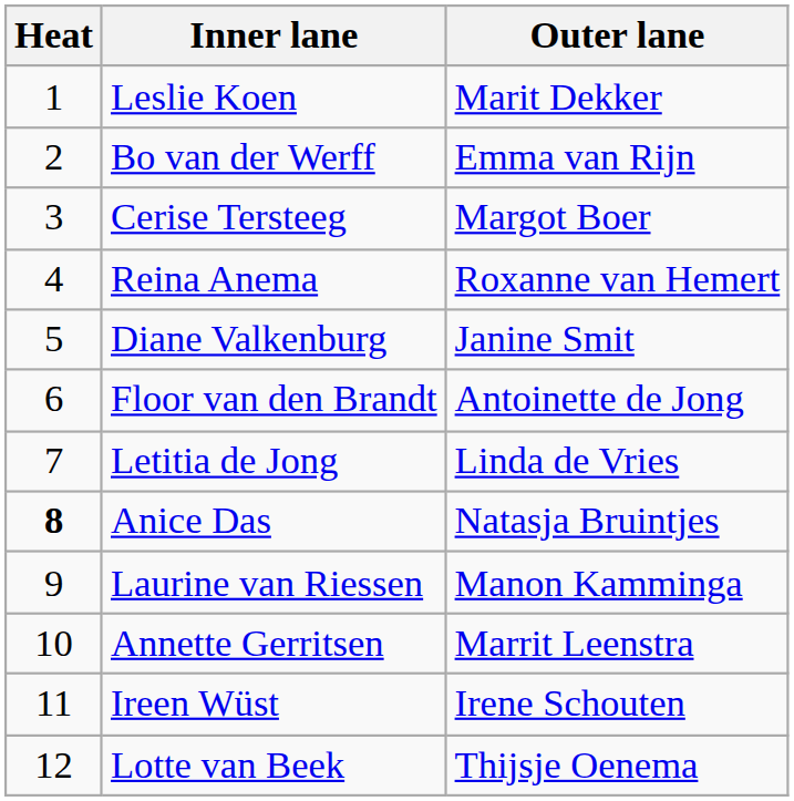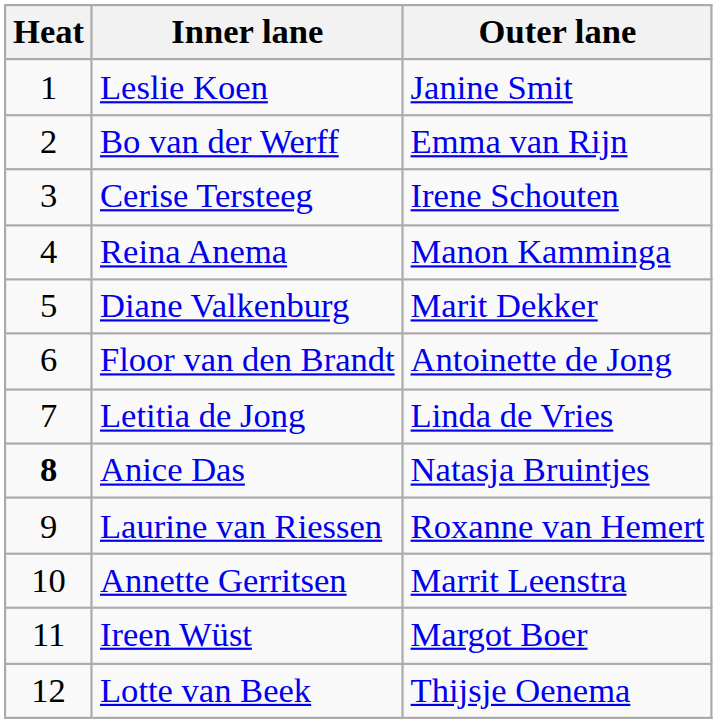Leslie Koen | Outer lane: Marit Dekker -> Janine Smit
Cerise Tersteeg | Outer lane: Margot Boer -> Irene Schouten
Reina Anema | Outer lane: Roxanne van Hemert -> Manon Kamminga
Diane Valkenburg | Outer lane: Janine Smit -> Marit Dekker
Laurine van Riessen | Outer lane: Manon Kamminga -> Roxanne van Hemert
Ireen Wüst | Outer lane: Irene Schouten -> Margot Boer
